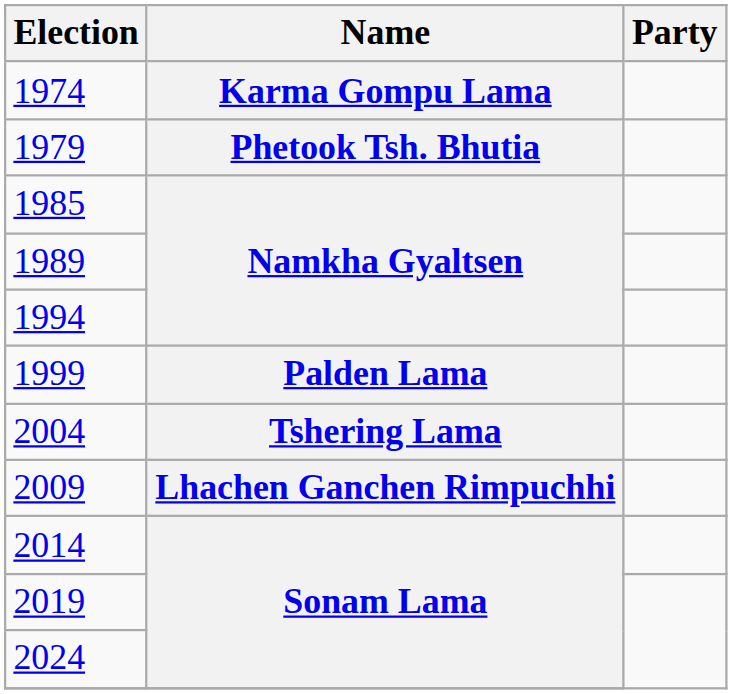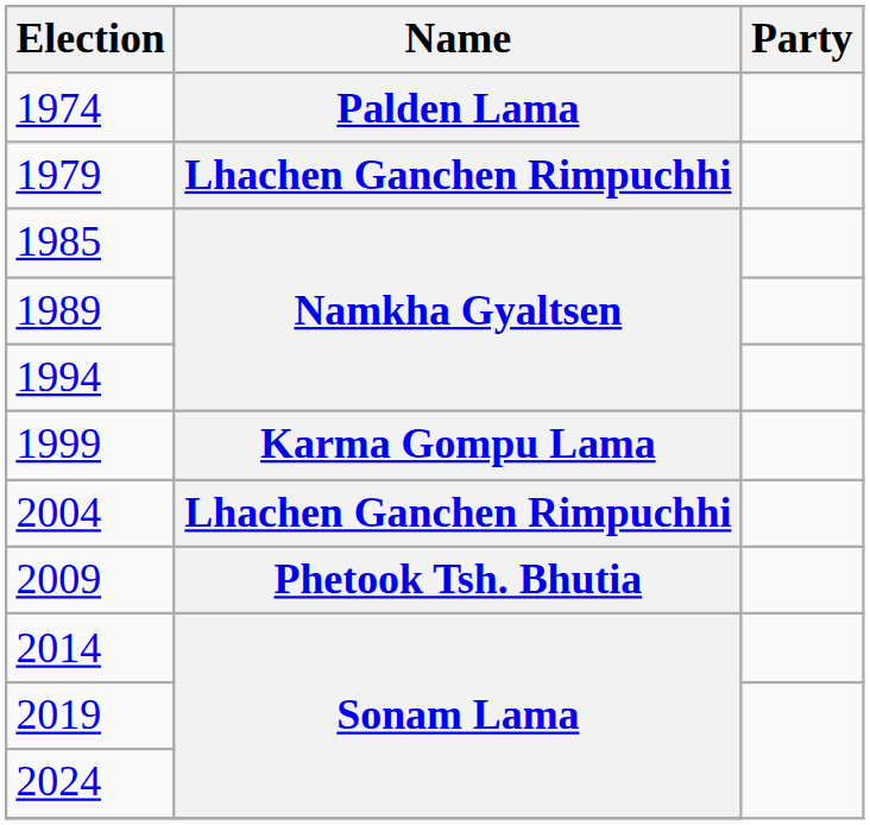1974 | Name: Karma Gompu Lama -> Palden Lama
1979 | Name: Phetook Tsh. Bhutia -> Lhachen Ganchen Rimpuchhi
1999 | Name: Palden Lama -> Karma Gompu Lama
2004 | Name: Tshering Lama -> Lhachen Ganchen Rimpuchhi
2009 | Name: Lhachen Ganchen Rimpuchhi -> Phetook Tsh. Bhutia
